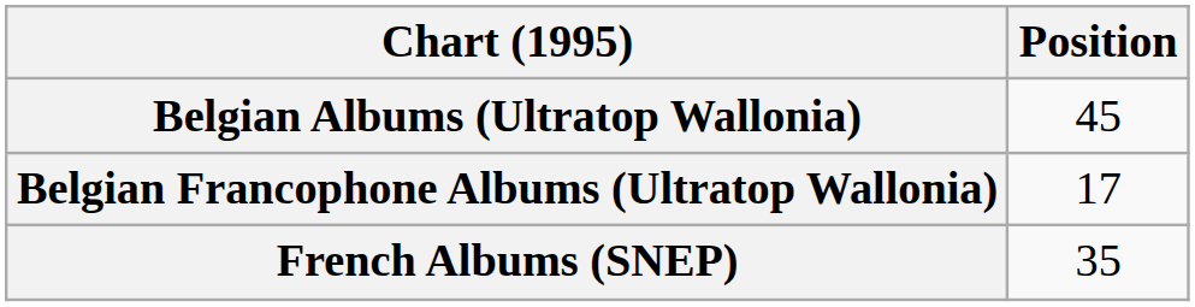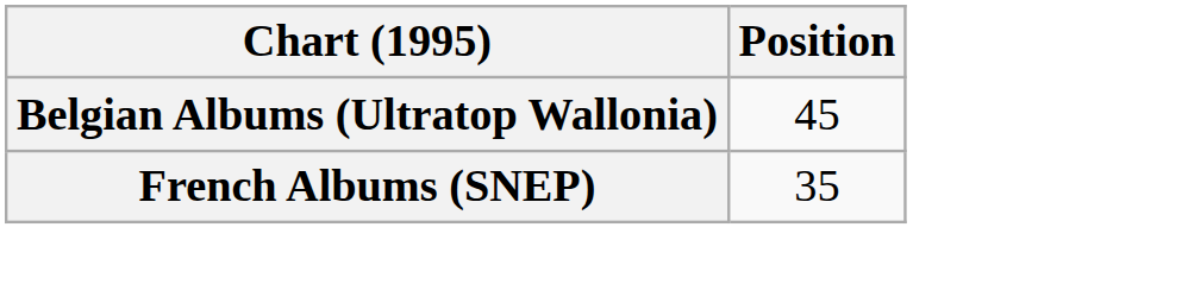- row: Belgian Francophone Albums (Ultratop Wallonia) | 17
